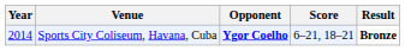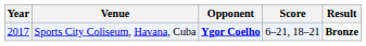Sports City Coliseum, Havana, Cuba | Year: 2014 -> 2017
